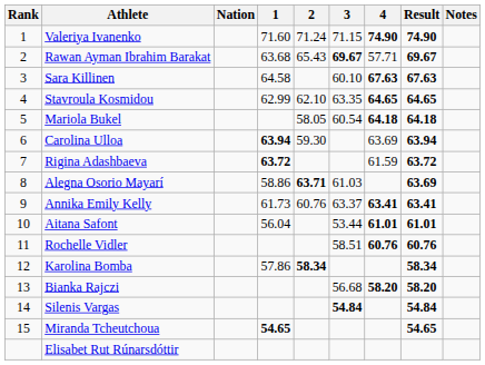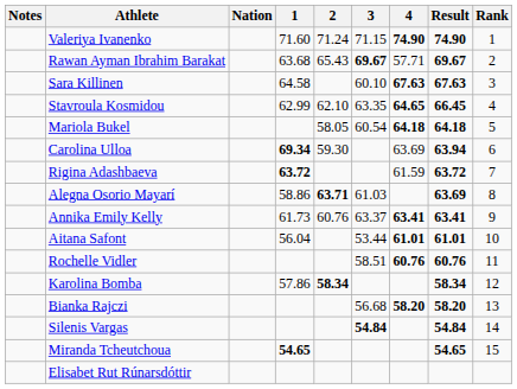columns swapped: Rank <-> Notes
Stavroula Kosmidou | Result: 64.65 -> 66.45
Carolina Ulloa | 1: 63.94 -> 69.34
